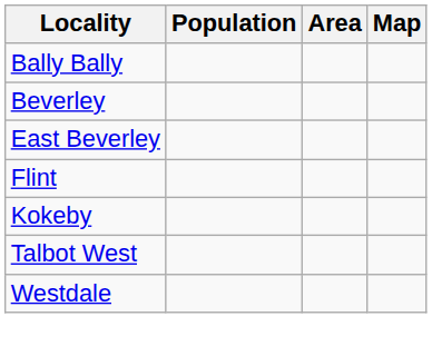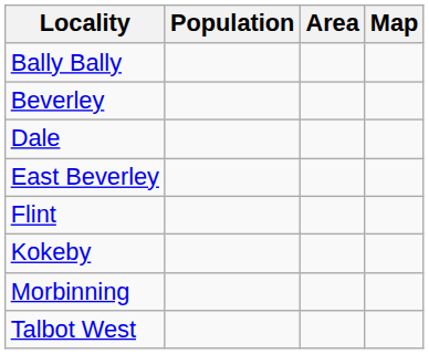+ row: Dale
+ row: Morbinning
- row: Westdale
